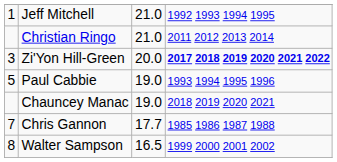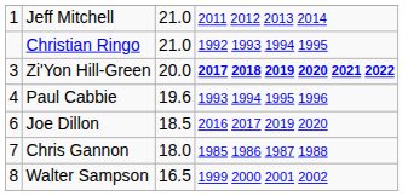Jeff Mitchell | column 4: 1992 1993 1994 1995 -> 2011 2012 2013 2014
Christian Ringo | column 4: 2011 2012 2013 2014 -> 1992 1993 1994 1995
Paul Cabbie | column 1: 5 -> 4
Paul Cabbie | column 3: 19.0 -> 19.6
- row: Chauncey Manac | 19.0 | 2018 2019 2020 2021
+ row: 6 | Joe Dillon | 18.5 | 2016 2017 2019 2020
Chris Gannon | column 3: 17.7 -> 18.0
